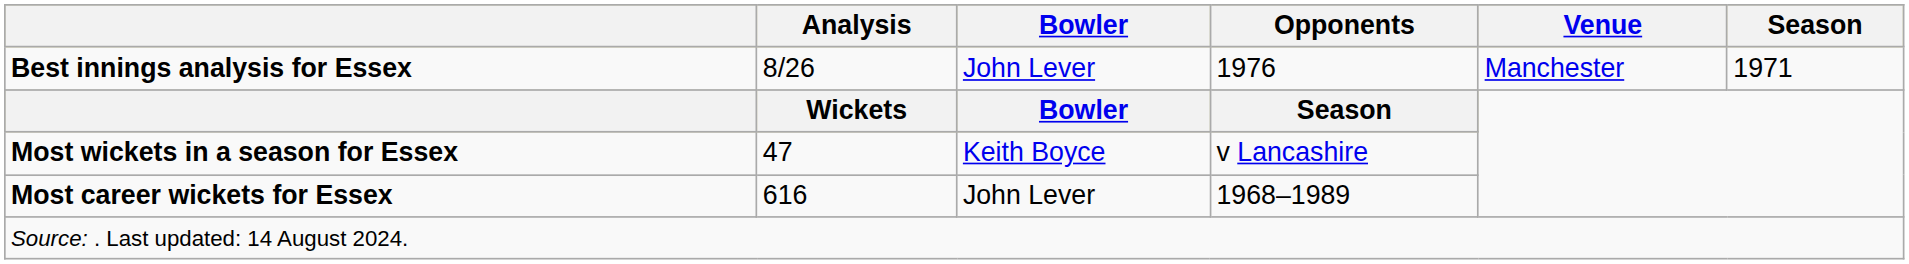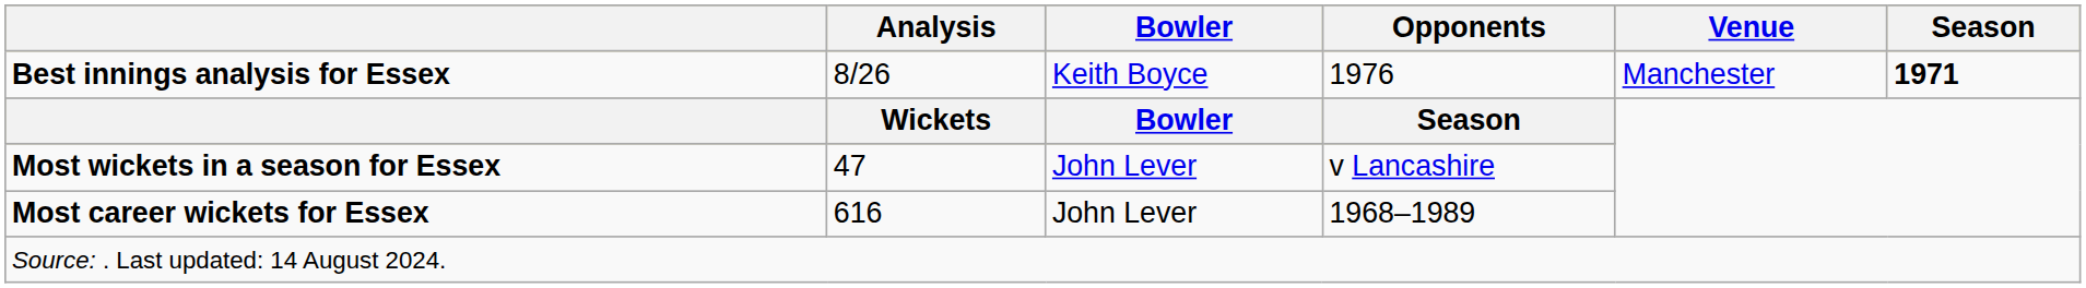Best innings analysis for Essex | Bowler: John Lever -> Keith Boyce
Best innings analysis for Essex | Season: normal -> bold
Most wickets in a season for Essex | Bowler: Keith Boyce -> John Lever
